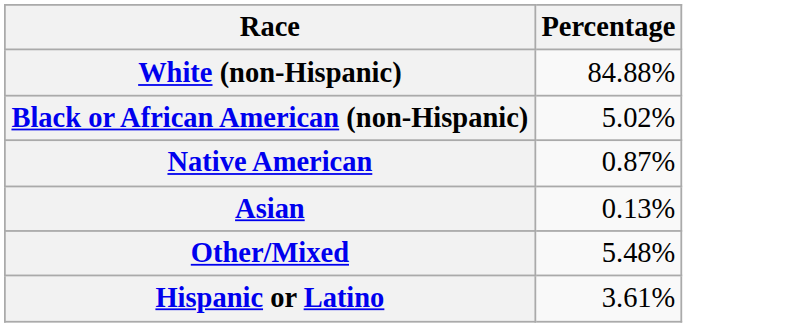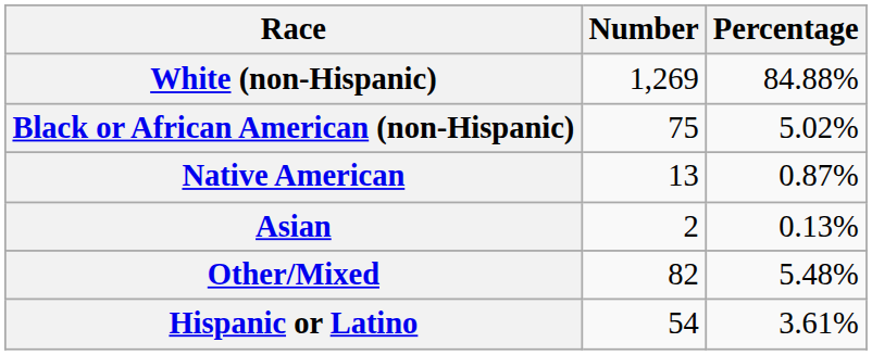+ column: Number | 1,269 | 75 | 13 | 2 | 82 | 54
